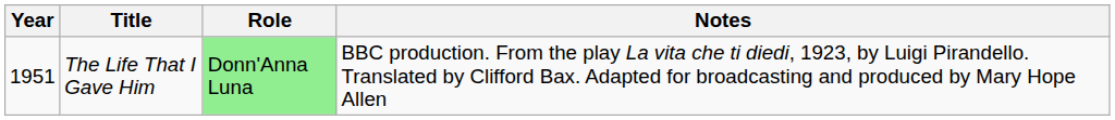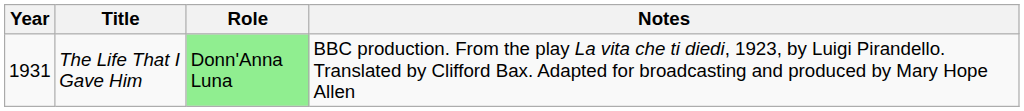The Life That I Gave Him | Year: 1951 -> 1931
